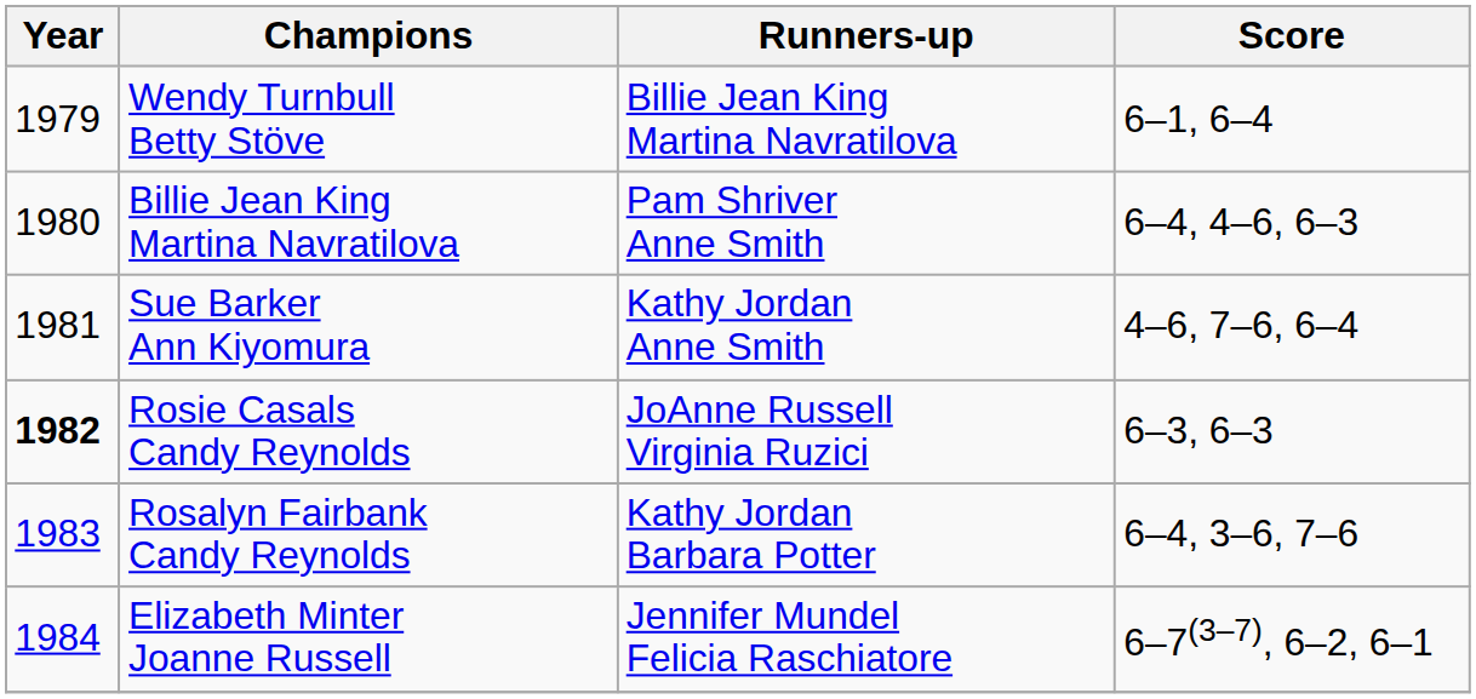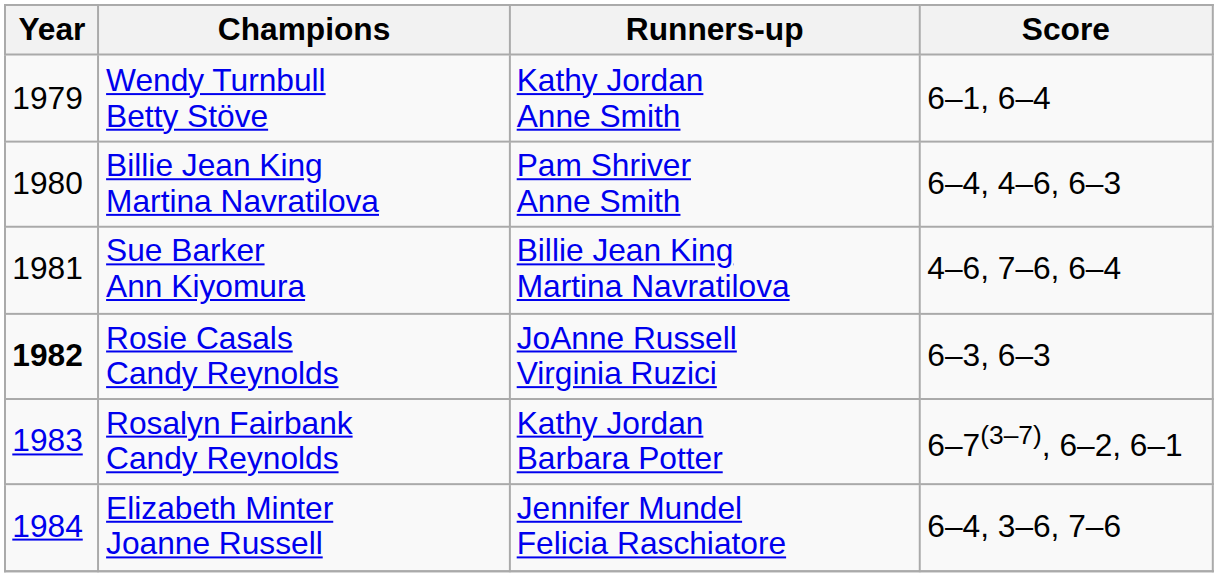Wendy Turnbull Betty Stöve | Runners-up: Billie Jean King Martina Navratilova -> Kathy Jordan Anne Smith
Sue Barker Ann Kiyomura | Runners-up: Kathy Jordan Anne Smith -> Billie Jean King Martina Navratilova
Rosalyn Fairbank Candy Reynolds | Score: 6–4, 3–6, 7–6 -> 6–7(3–7), 6–2, 6–1
Elizabeth Minter Joanne Russell | Score: 6–7(3–7), 6–2, 6–1 -> 6–4, 3–6, 7–6
